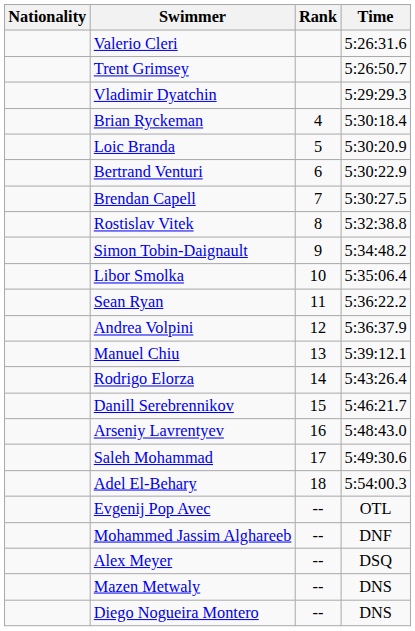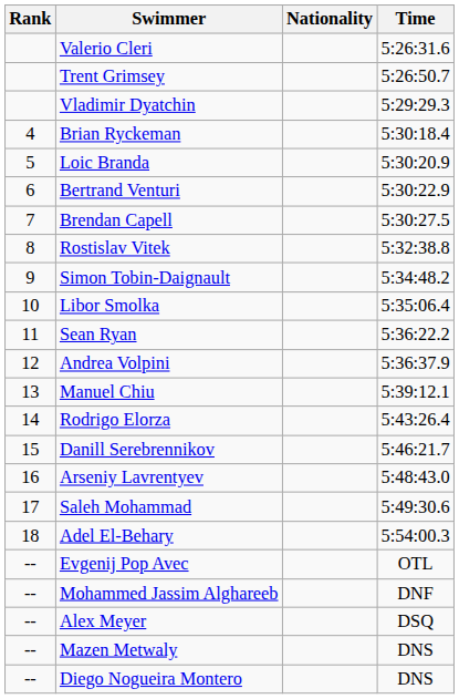columns swapped: Rank <-> Nationality
